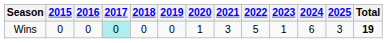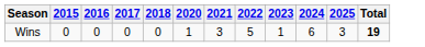- column: 2019 | 0
Wins | 2017: paleturquoise background -> no background
